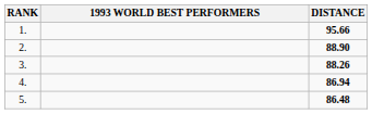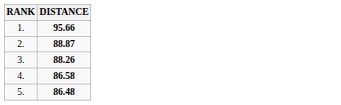- column: 1993 WORLD BEST PERFORMERS
2. | DISTANCE: 88.90 -> 88.87
4. | DISTANCE: 86.94 -> 86.58
